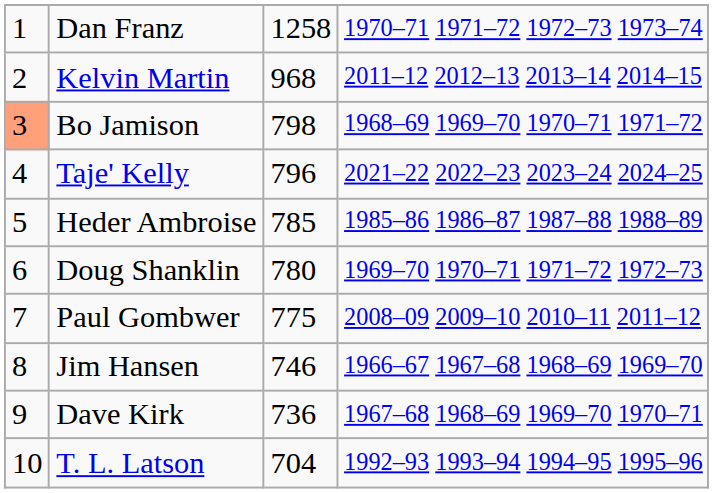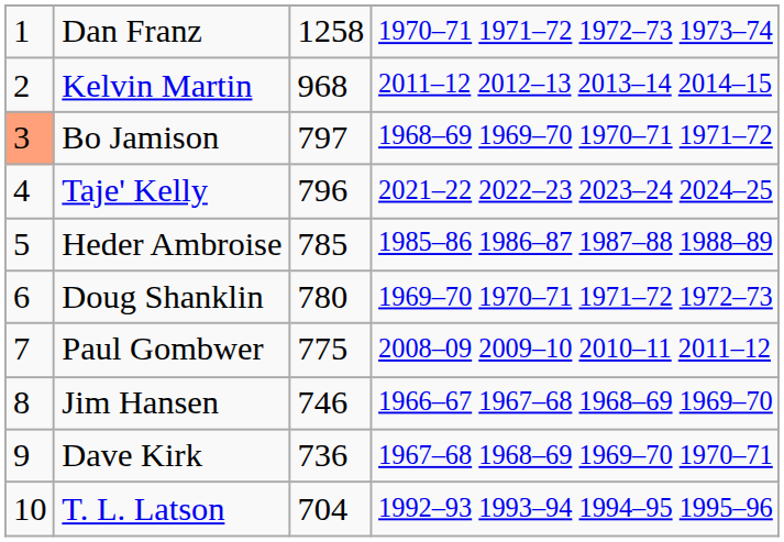Bo Jamison | column 3: 798 -> 797
